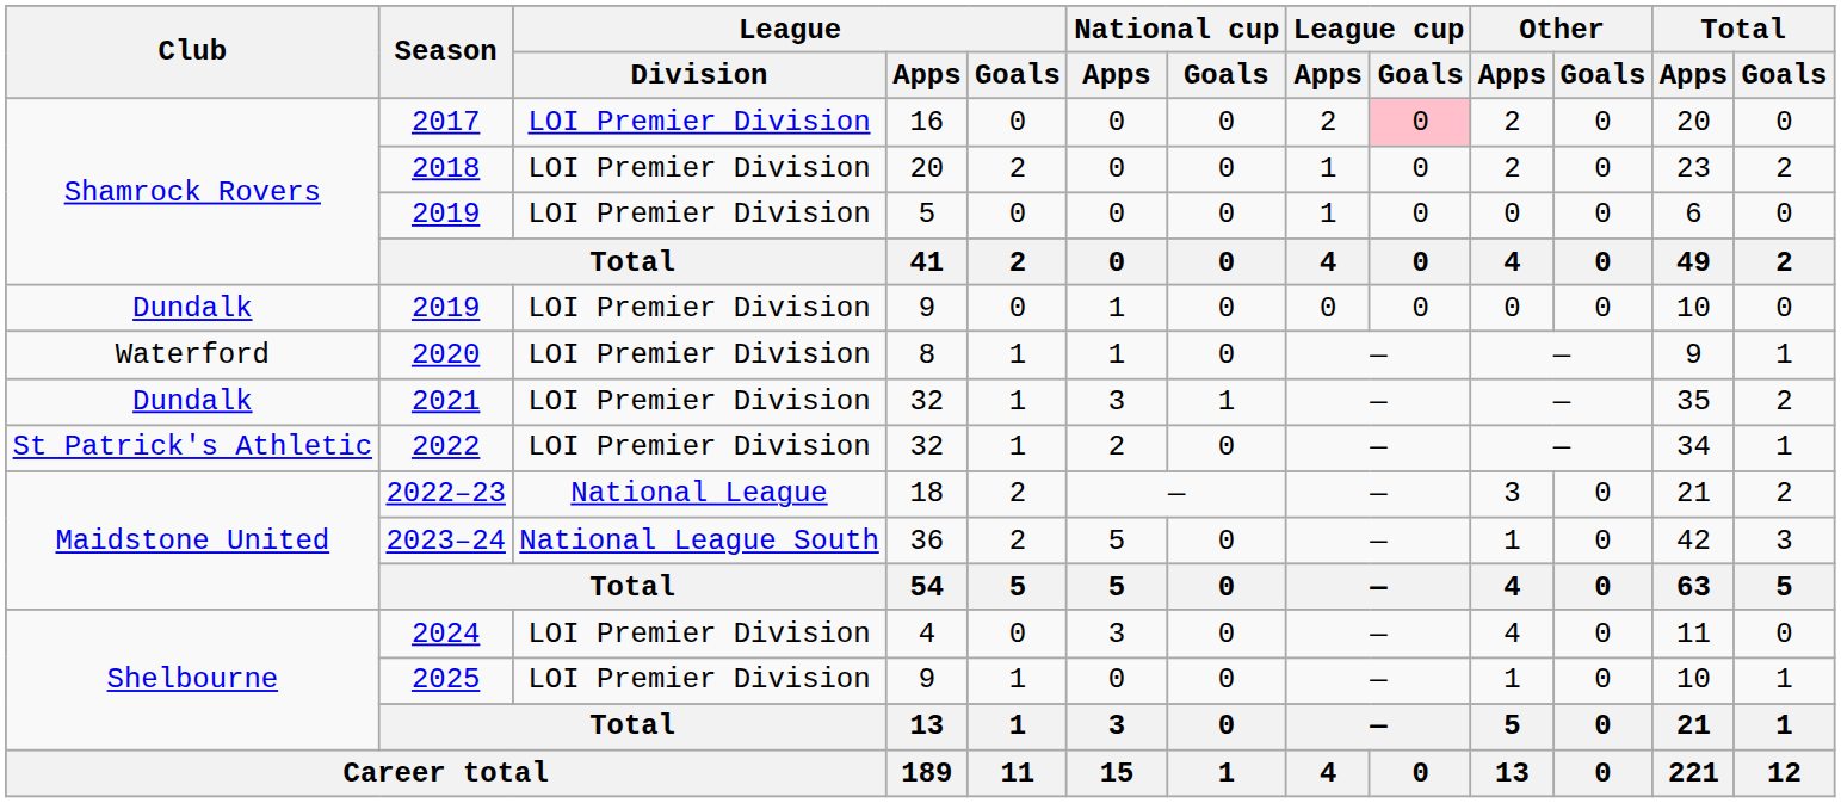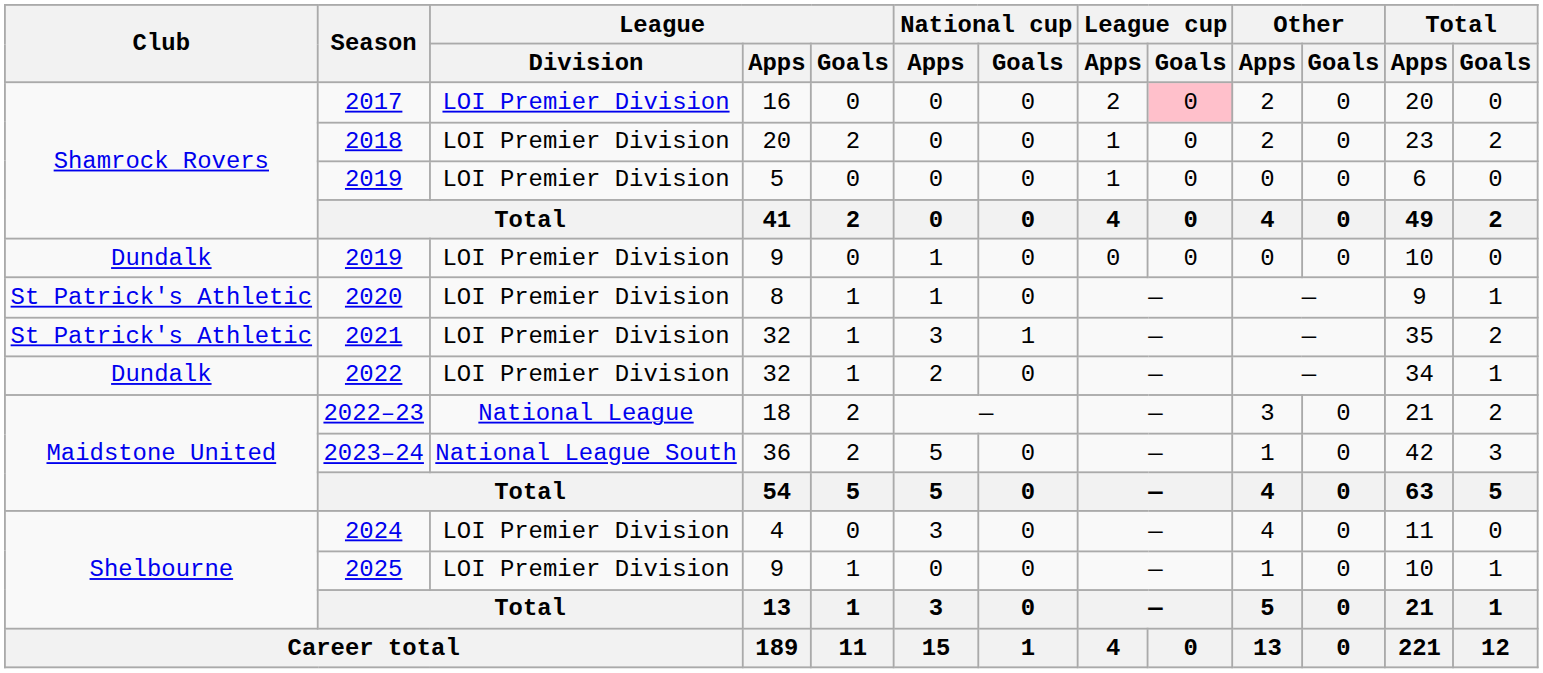2020 | Club: Waterford -> St Patrick's Athletic
2021 | Club: Dundalk -> St Patrick's Athletic
2022 | Club: St Patrick's Athletic -> Dundalk
